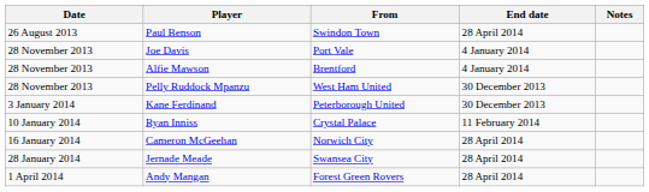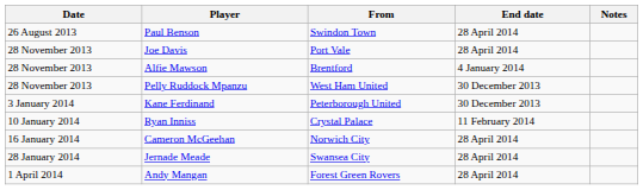Joe Davis | End date: 4 January 2014 -> 28 April 2014
